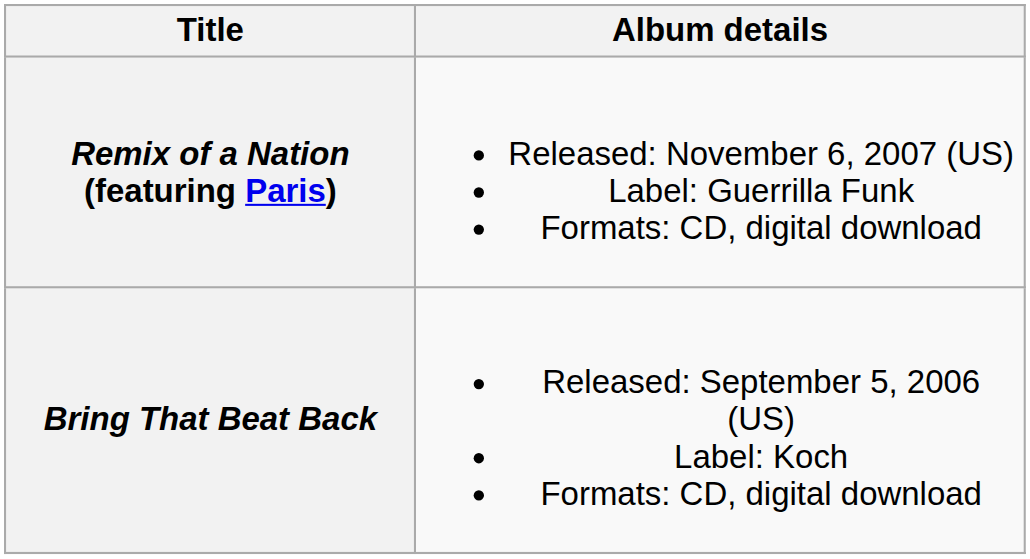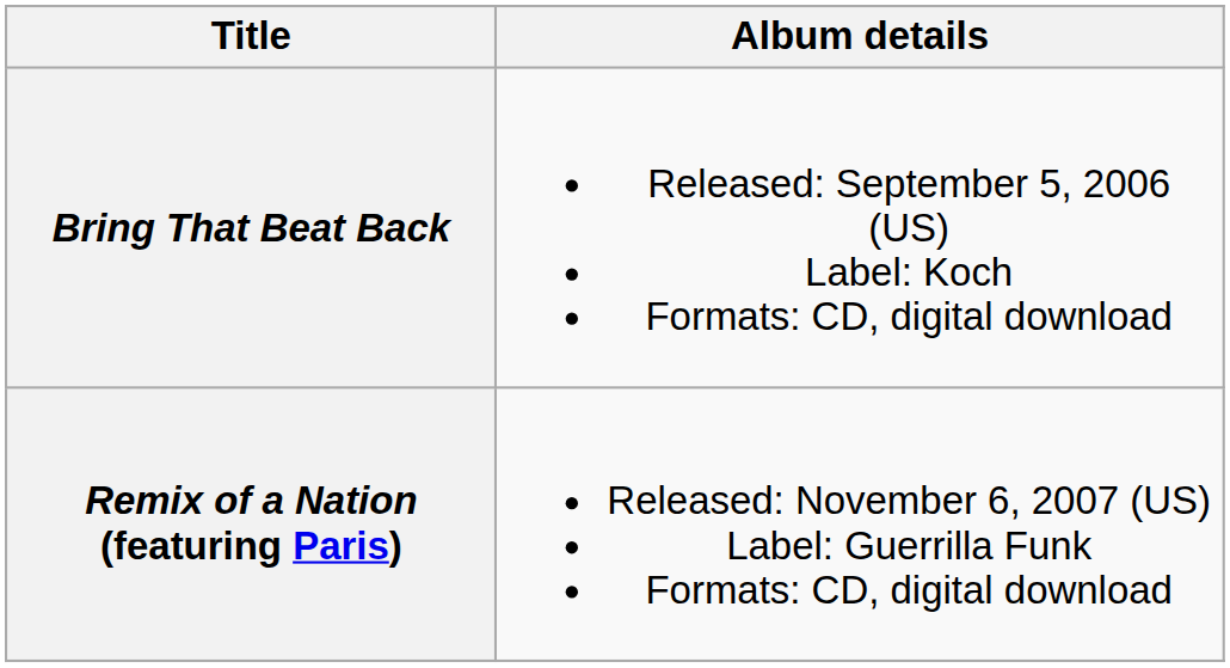rows swapped: Bring That Beat Back <-> Remix of a Nation (featuring Paris)
